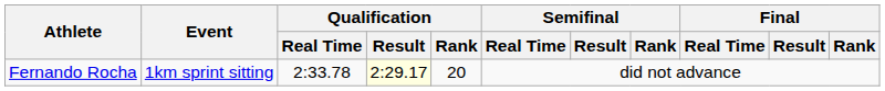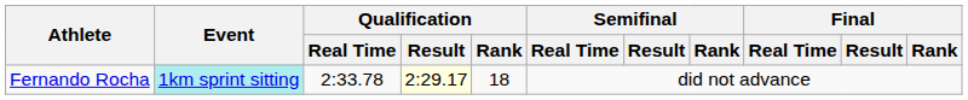Fernando Rocha | Event: no background -> paleturquoise background
Fernando Rocha | Qualification / Rank: 20 -> 18
